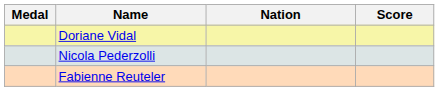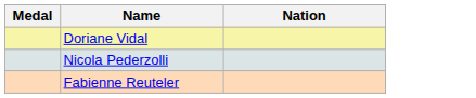- column: Score
